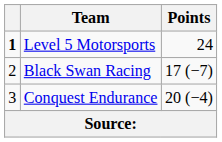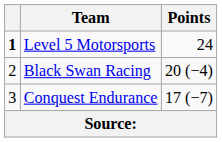Black Swan Racing | Points: 17 (−7) -> 20 (−4)
Conquest Endurance | Points: 20 (−4) -> 17 (−7)
